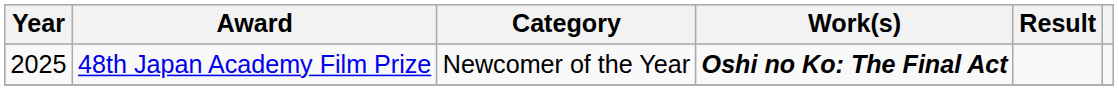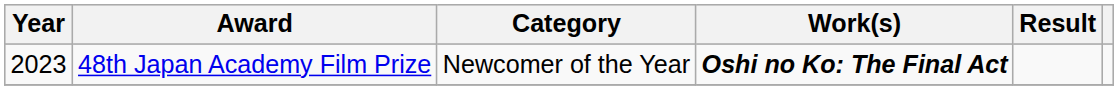48th Japan Academy Film Prize | Year: 2025 -> 2023
